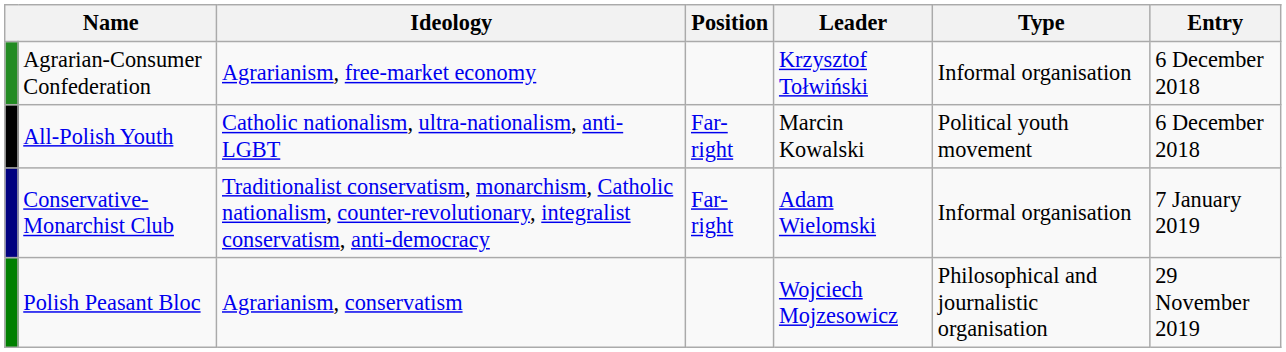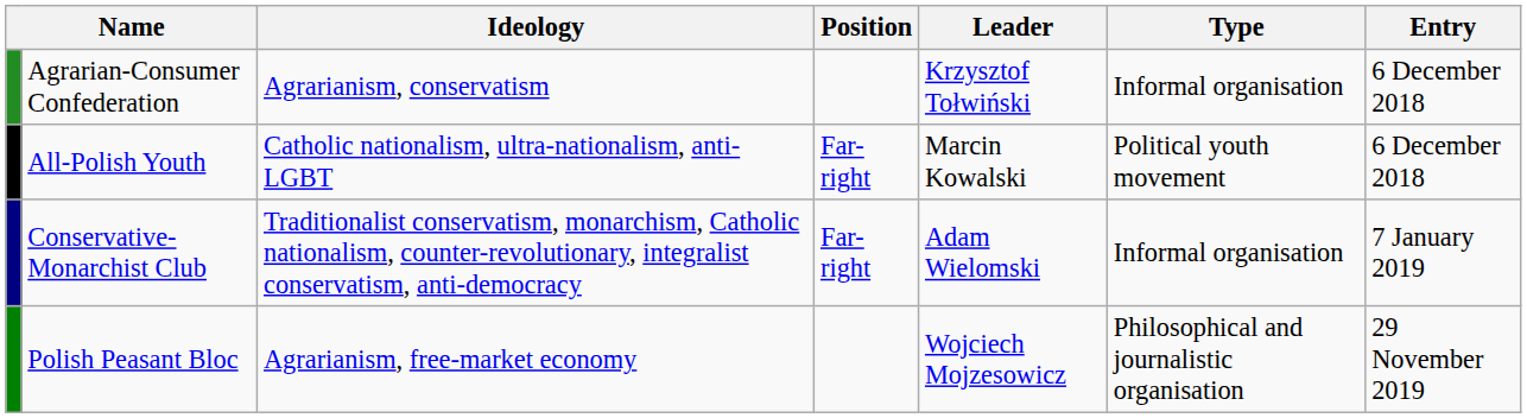Agrarian-Consumer Confederation | Ideology: Agrarianism, free-market economy -> Agrarianism, conservatism
Polish Peasant Bloc | Ideology: Agrarianism, conservatism -> Agrarianism, free-market economy
